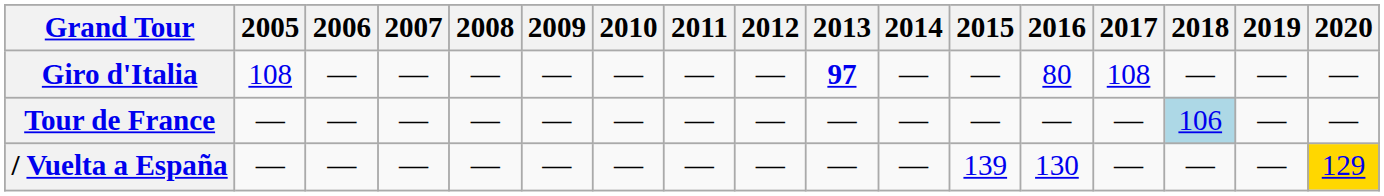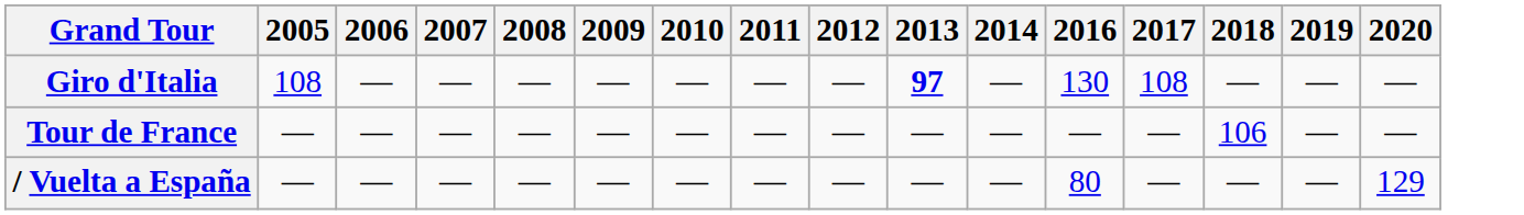- column: 2015 | — | — | 139
Giro d'Italia | 2016: 80 -> 130
Tour de France | 2018: lightblue background -> no background
/ Vuelta a España | 2016: 130 -> 80
/ Vuelta a España | 2020: gold background -> no background
